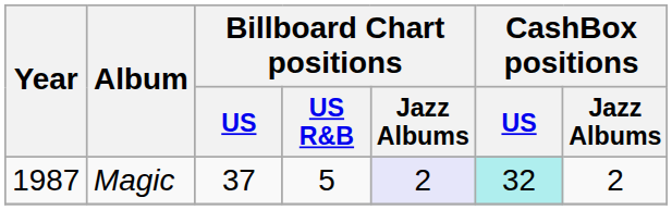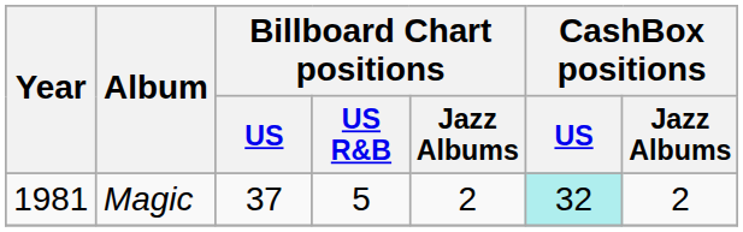Magic | Year: 1987 -> 1981
Magic | Billboard Chart positions / Jazz Albums: lavender background -> no background
